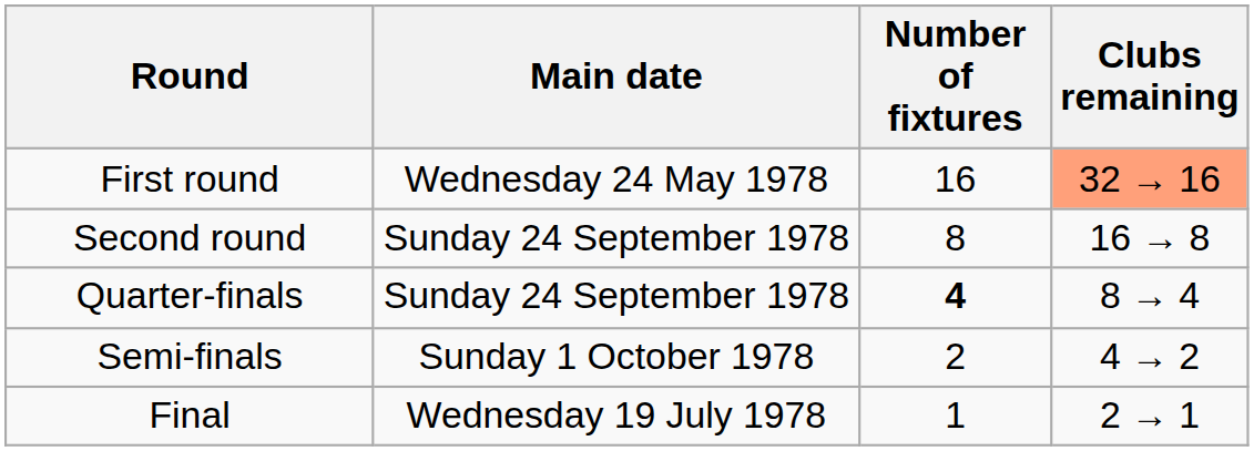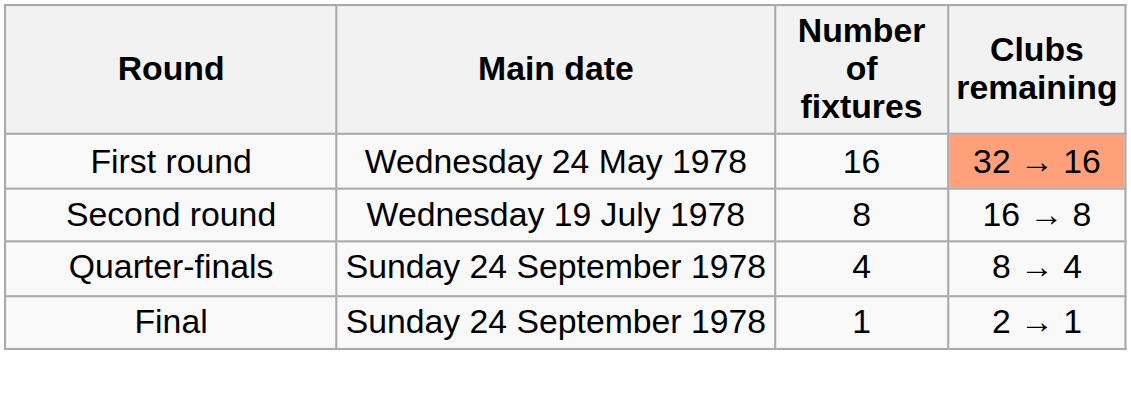Second round | Main date: Sunday 24 September 1978 -> Wednesday 19 July 1978
Quarter-finals | Number of fixtures: bold -> normal
- row: Semi-finals | Sunday 1 October 1978 | 2 | 4 → 2
Final | Main date: Wednesday 19 July 1978 -> Sunday 24 September 1978
